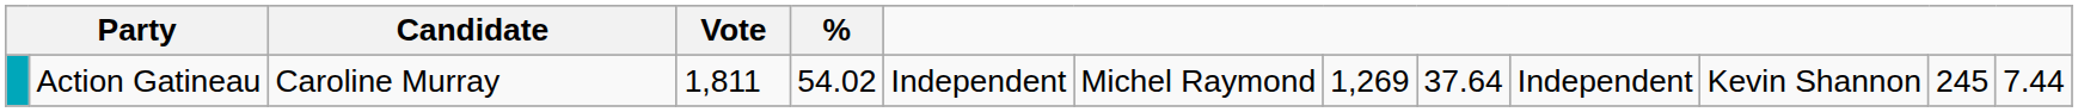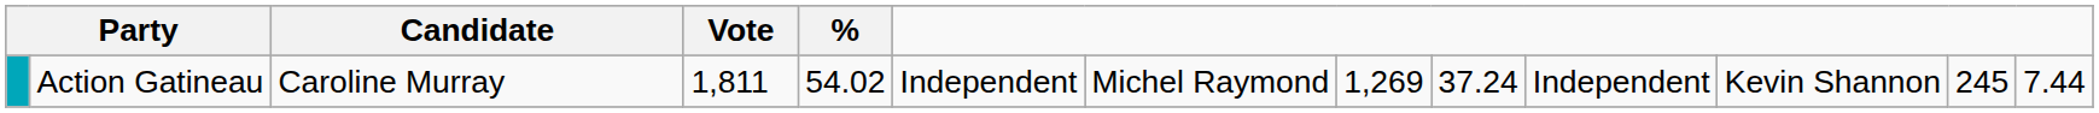Action Gatineau | column 9: 37.64 -> 37.24
